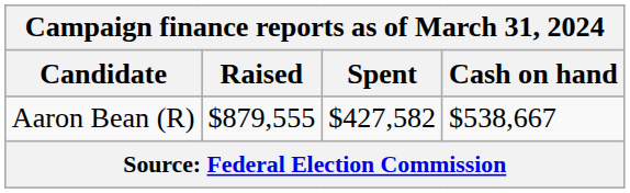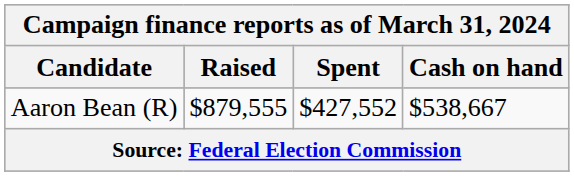Aaron Bean (R) | Spent: $427,582 -> $427,552
